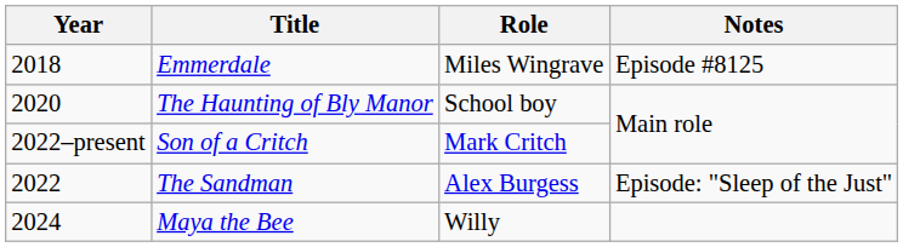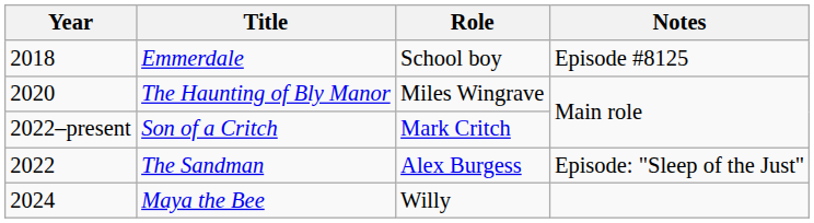Emmerdale | Role: Miles Wingrave -> School boy
The Haunting of Bly Manor | Role: School boy -> Miles Wingrave
